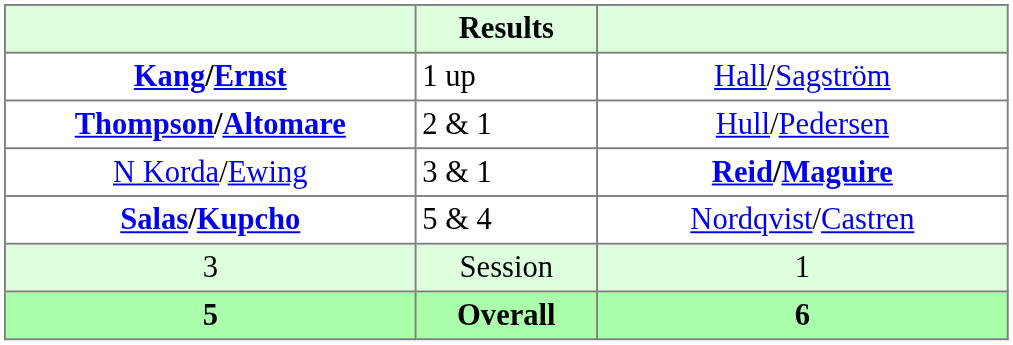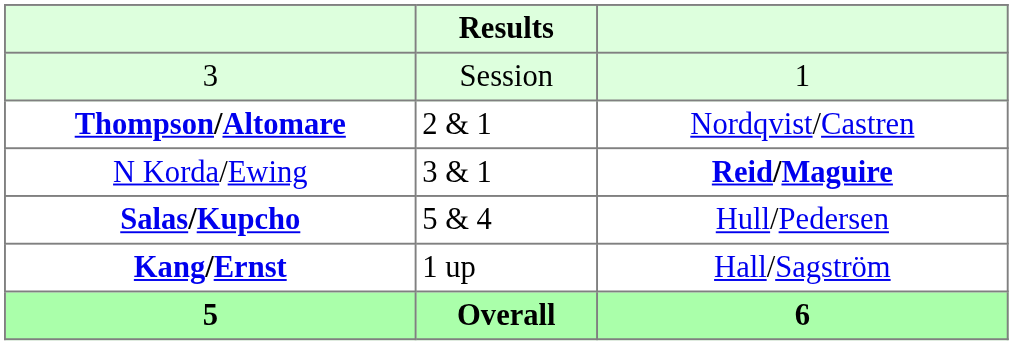rows swapped: Kang/Ernst <-> 3
Thompson/Altomare | column 3: Hull/Pedersen -> Nordqvist/Castren
Salas/Kupcho | column 3: Nordqvist/Castren -> Hull/Pedersen
